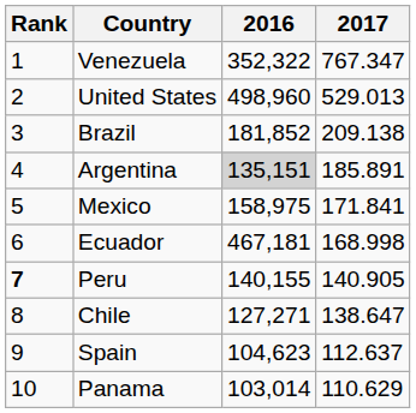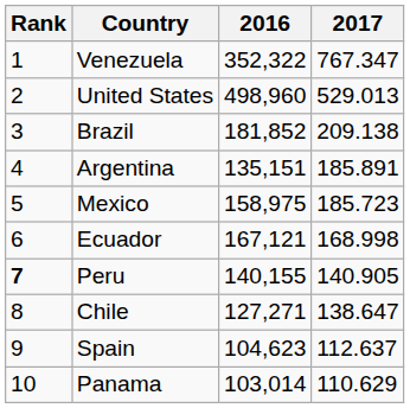Argentina | 2016: lightgrey background -> no background
Mexico | 2017: 171.841 -> 185.723
Ecuador | 2016: 467,181 -> 167,121
